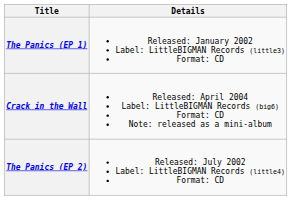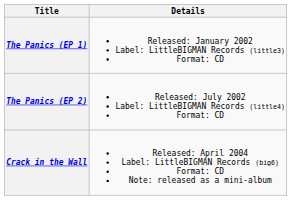rows swapped: The Panics (EP 2) <-> Crack in the Wall
